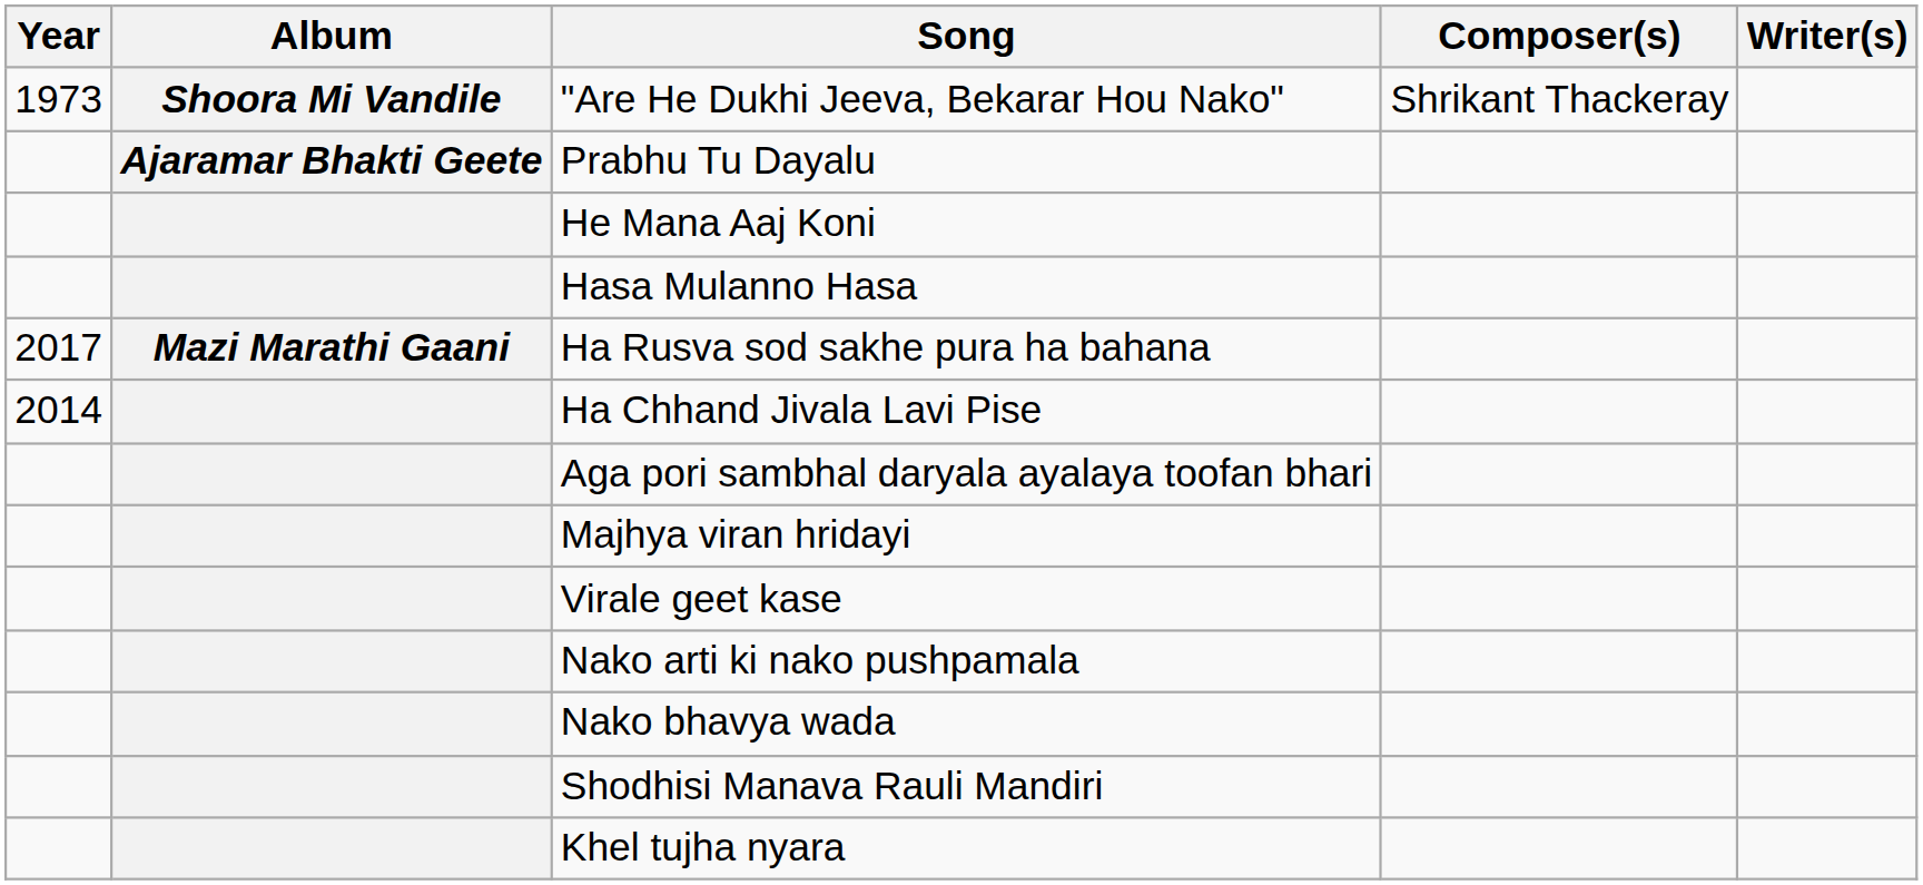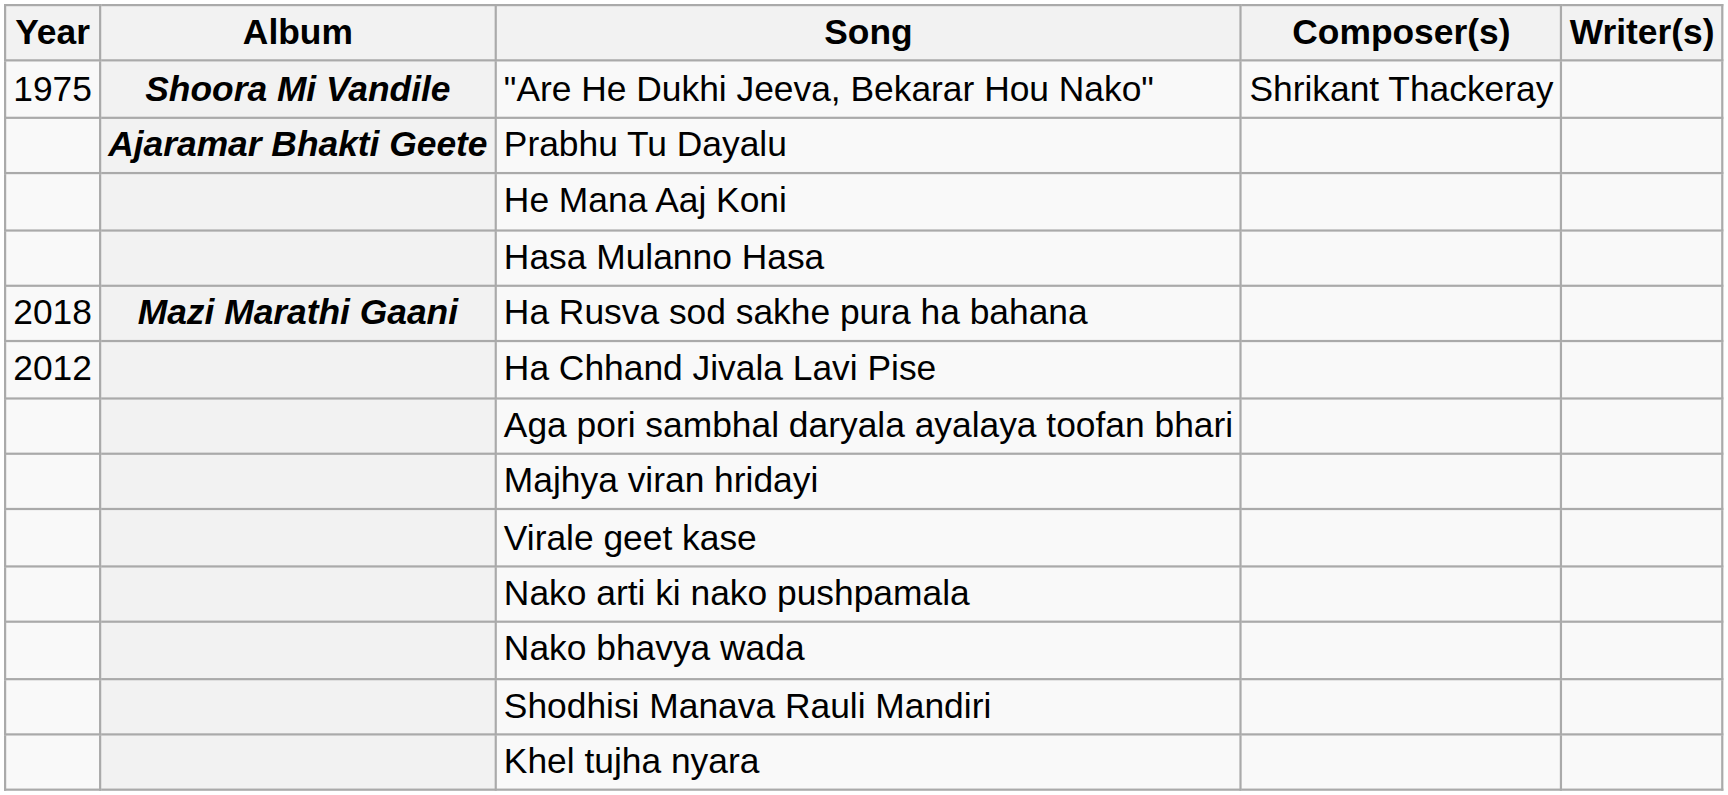"Are He Dukhi Jeeva, Bekarar Hou Nako" | Year: 1973 -> 1975
Ha Rusva sod sakhe pura ha bahana | Year: 2017 -> 2018
Ha Chhand Jivala Lavi Pise | Year: 2014 -> 2012
